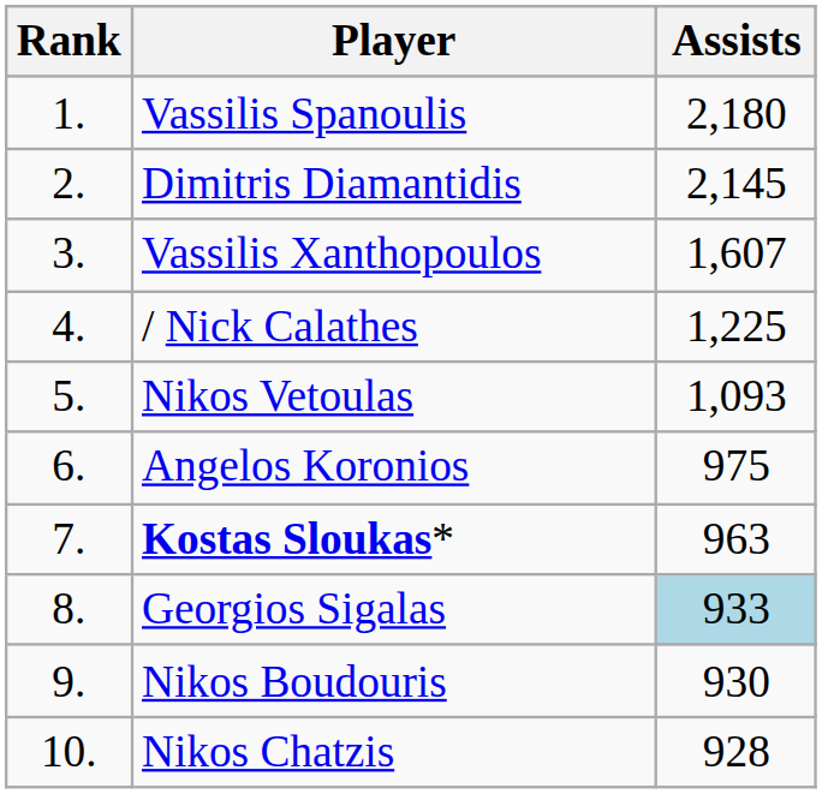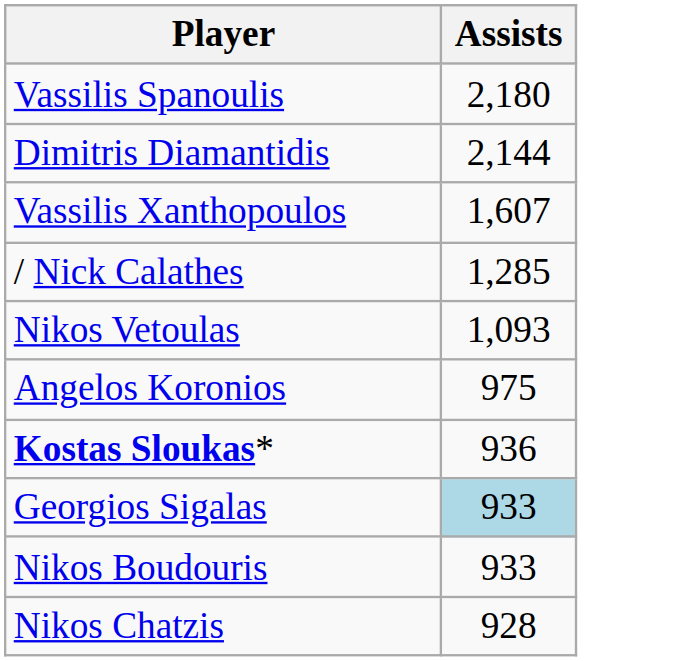- column: Rank | 1. | 2. | 3. | 4. | 5. | 6. | 7. | 8. | 9. | 10.
Dimitris Diamantidis | Assists: 2,145 -> 2,144
/ Nick Calathes | Assists: 1,225 -> 1,285
Kostas Sloukas* | Assists: 963 -> 936
Nikos Boudouris | Assists: 930 -> 933
